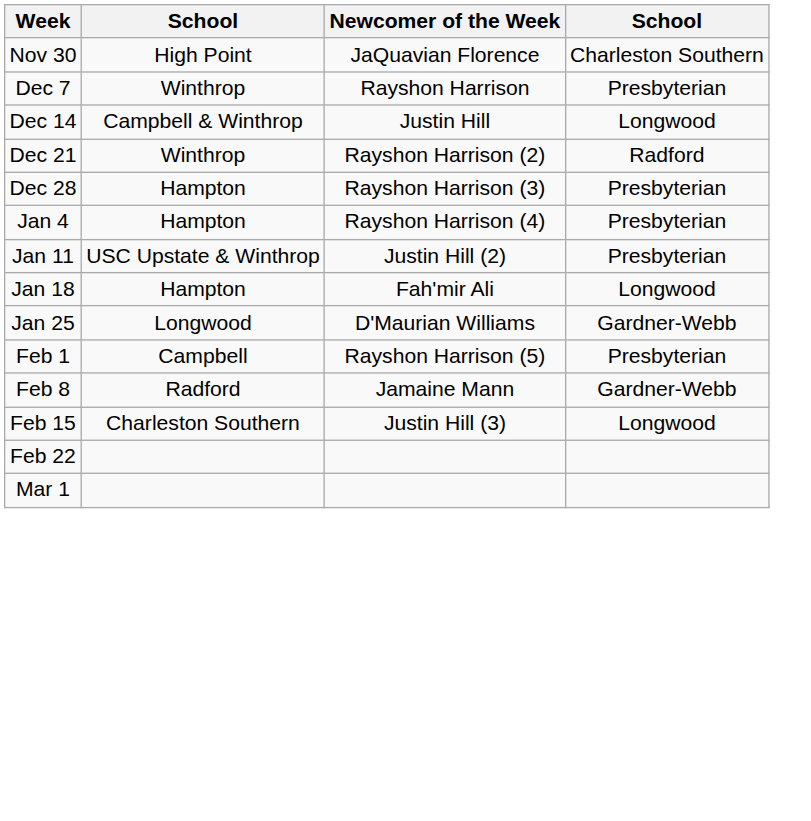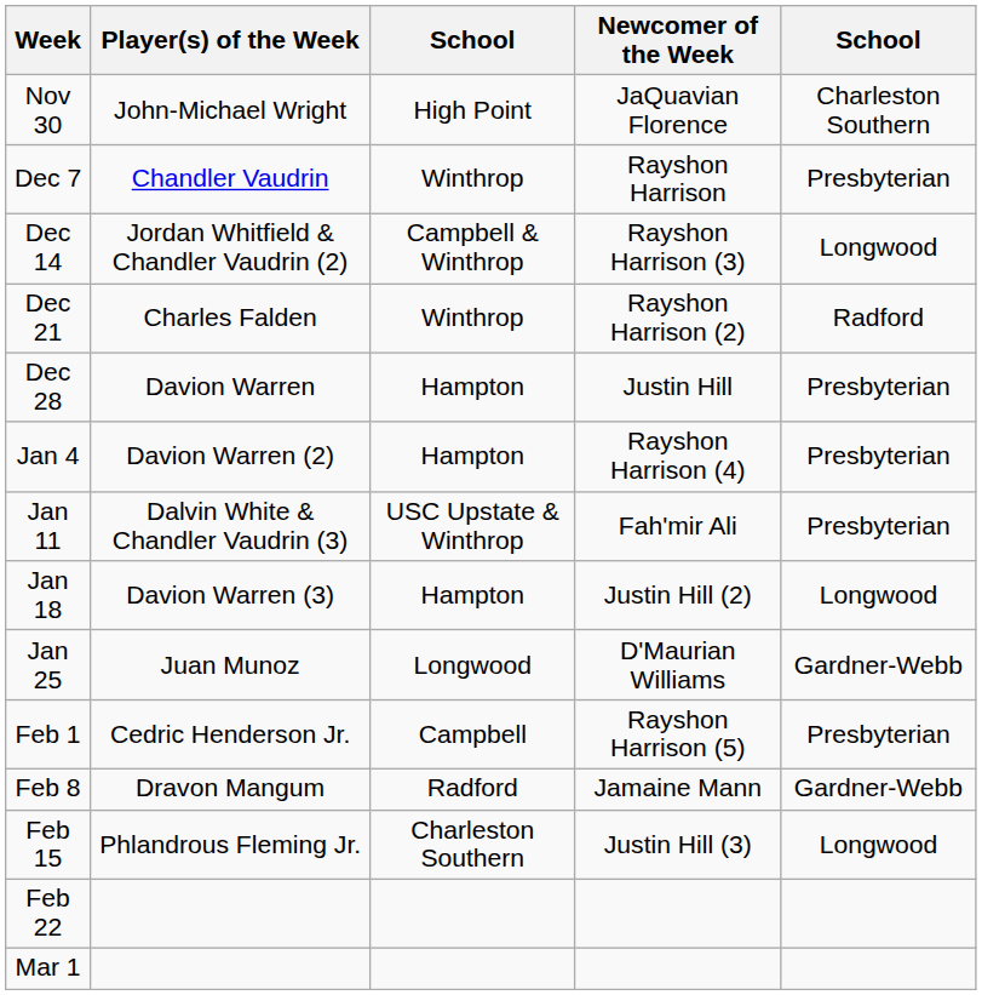+ column: Player(s) of the Week | John-Michael Wright | Chandler Vaudrin | Jordan Whitfield & Chandler Vaudrin (2) | Charles Falden | Davion Warren | Davion Warren (2) | Dalvin White & Chandler Vaudrin (3) | Davion Warren (3) | Juan Munoz | Cedric Henderson Jr. | Dravon Mangum | Phlandrous Fleming Jr.
Dec 14 | Newcomer of the Week: Justin Hill -> Rayshon Harrison (3)
Dec 28 | Newcomer of the Week: Rayshon Harrison (3) -> Justin Hill
Jan 11 | Newcomer of the Week: Justin Hill (2) -> Fah'mir Ali
Jan 18 | Newcomer of the Week: Fah'mir Ali -> Justin Hill (2)
